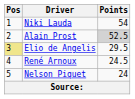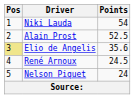Alain Prost | Points: lightgrey background -> no background
Elio de Angelis | Points: 29.5 -> 35.6
